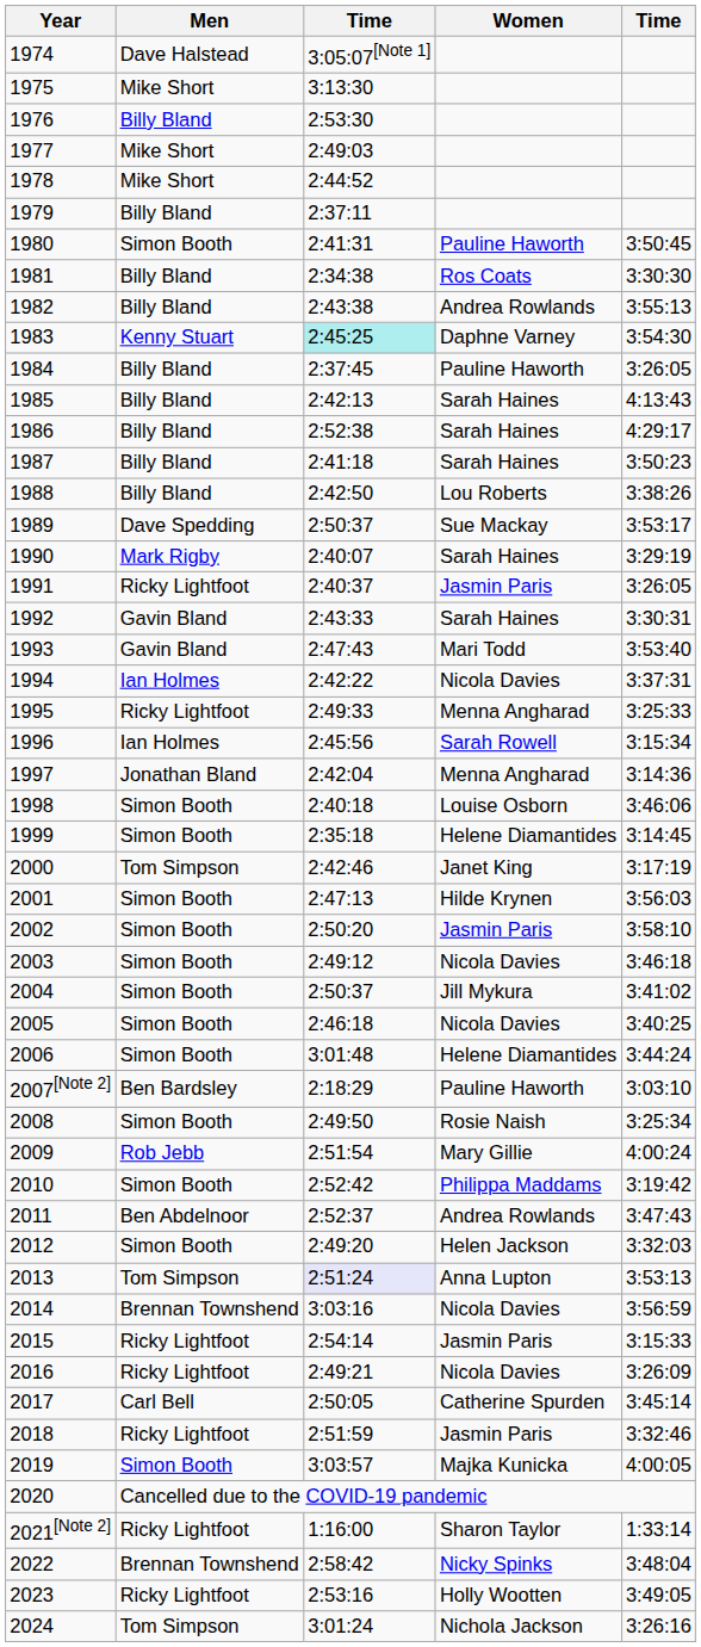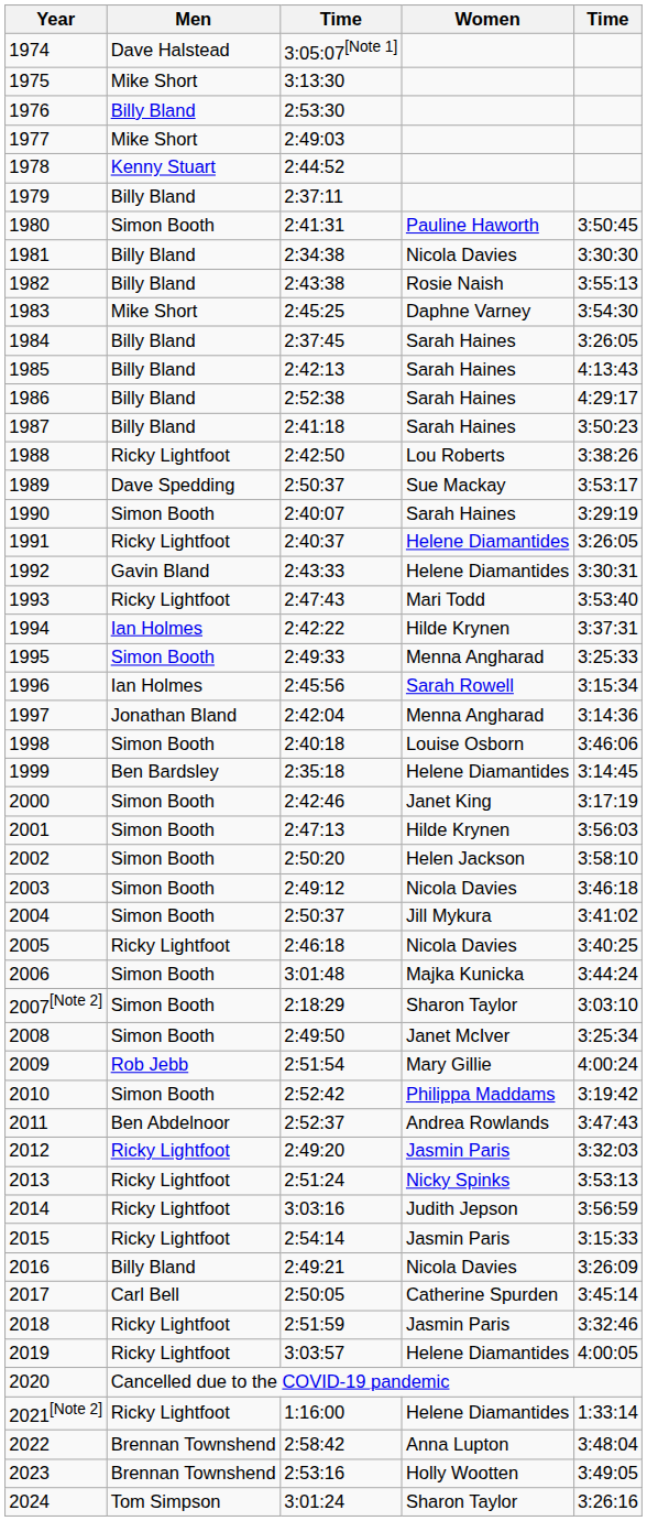1978 | Men: Mike Short -> Kenny Stuart
1981 | Women: Ros Coats -> Nicola Davies
1982 | Women: Andrea Rowlands -> Rosie Naish
1983 | Men: Kenny Stuart -> Mike Short
1983 | column 3: paleturquoise background -> no background
1984 | Women: Pauline Haworth -> Sarah Haines
1988 | Men: Billy Bland -> Ricky Lightfoot
1990 | Men: Mark Rigby -> Simon Booth
1991 | Women: Jasmin Paris -> Helene Diamantides
1992 | Women: Sarah Haines -> Helene Diamantides
1993 | Men: Gavin Bland -> Ricky Lightfoot
1994 | Women: Nicola Davies -> Hilde Krynen
1995 | Men: Ricky Lightfoot -> Simon Booth
1999 | Men: Simon Booth -> Ben Bardsley
2000 | Men: Tom Simpson -> Simon Booth
2002 | Women: Jasmin Paris -> Helen Jackson
2005 | Men: Simon Booth -> Ricky Lightfoot
2006 | Women: Helene Diamantides -> Majka Kunicka
2007[Note 2] | Men: Ben Bardsley -> Simon Booth
2007[Note 2] | Women: Pauline Haworth -> Sharon Taylor
2008 | Women: Rosie Naish -> Janet McIver
2012 | Men: Simon Booth -> Ricky Lightfoot
2012 | Women: Helen Jackson -> Jasmin Paris
2013 | Men: Tom Simpson -> Ricky Lightfoot
2013 | column 3: lavender background -> no background
2013 | Women: Anna Lupton -> Nicky Spinks
2014 | Men: Brennan Townshend -> Ricky Lightfoot
2014 | Women: Nicola Davies -> Judith Jepson
2016 | Men: Ricky Lightfoot -> Billy Bland
2019 | Men: Simon Booth -> Ricky Lightfoot
2019 | Women: Majka Kunicka -> Helene Diamantides
2021[Note 2] | Women: Sharon Taylor -> Helene Diamantides
2022 | Women: Nicky Spinks -> Anna Lupton
2023 | Men: Ricky Lightfoot -> Brennan Townshend
2024 | Women: Nichola Jackson -> Sharon Taylor
